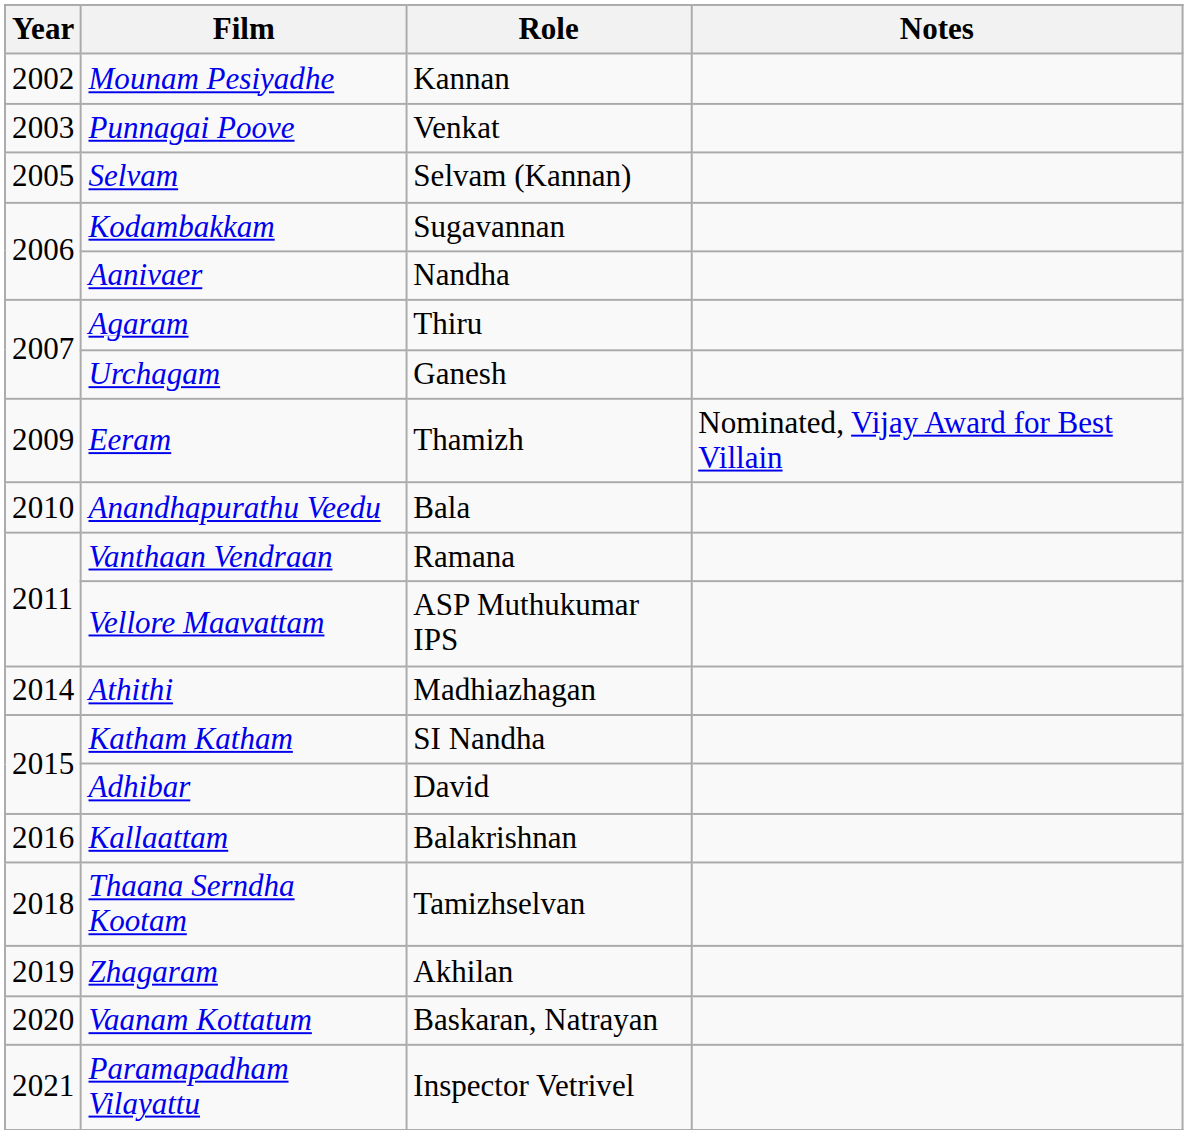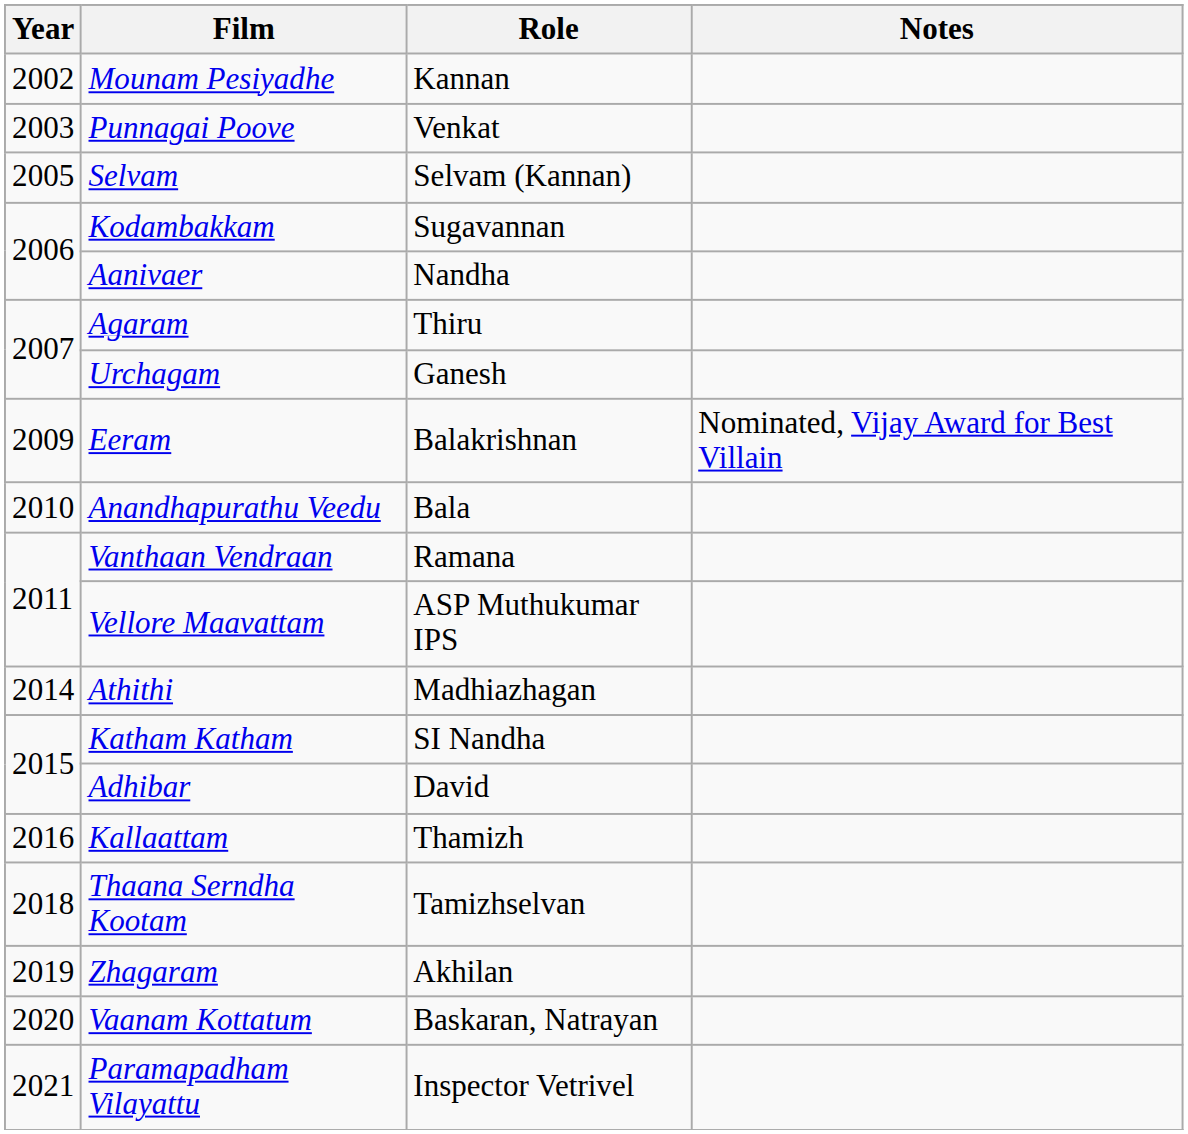Eeram | Role: Thamizh -> Balakrishnan
Kallaattam | Role: Balakrishnan -> Thamizh
